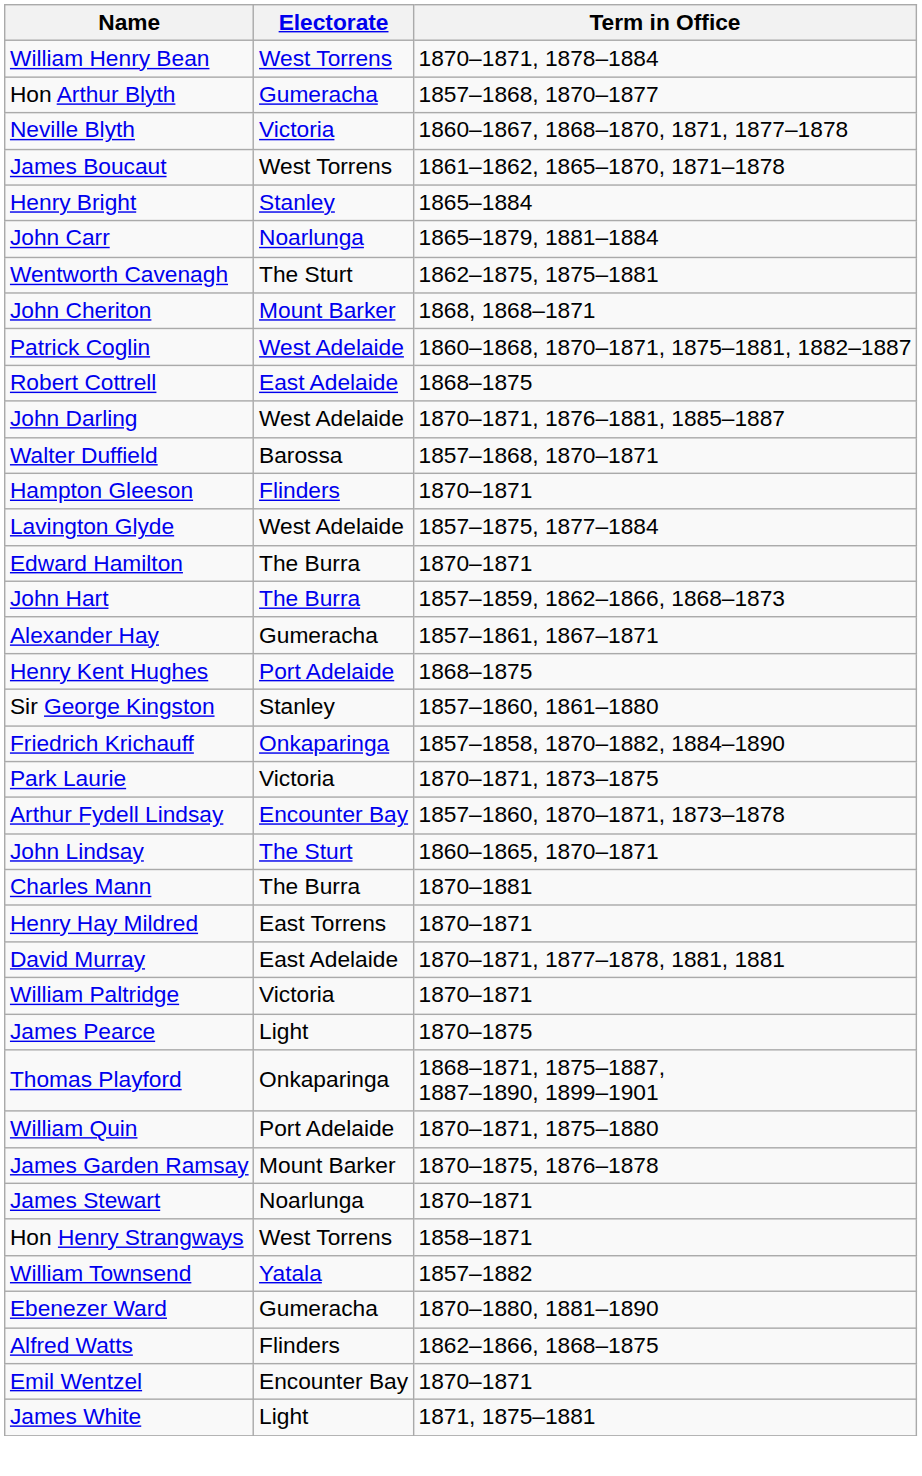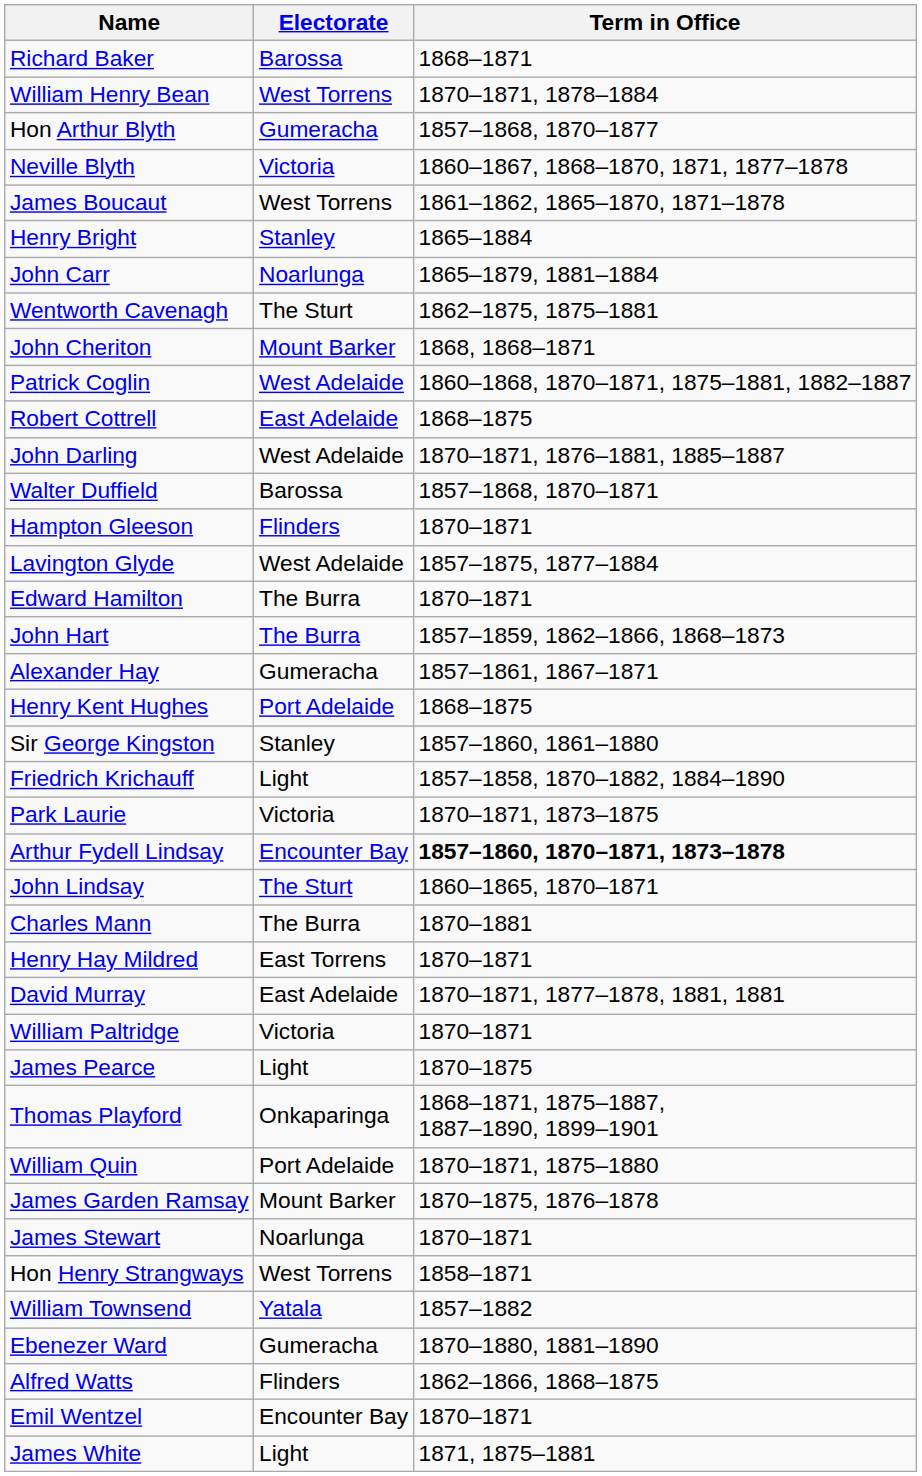+ row: Richard Baker | Barossa | 1868–1871
Friedrich Krichauff | Electorate: Onkaparinga -> Light
Arthur Fydell Lindsay | Term in Office: normal -> bold
